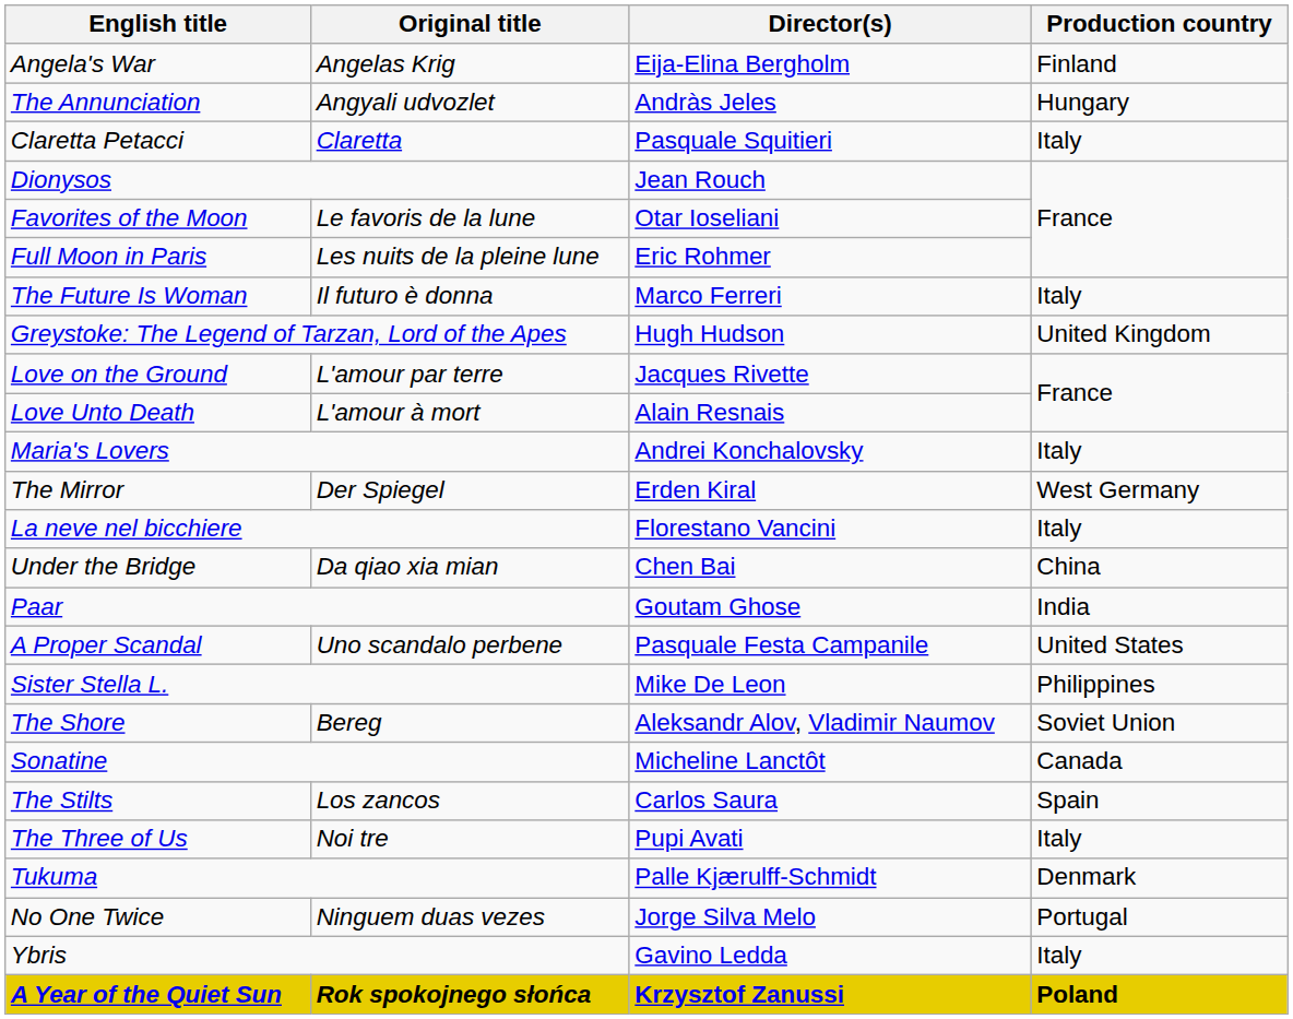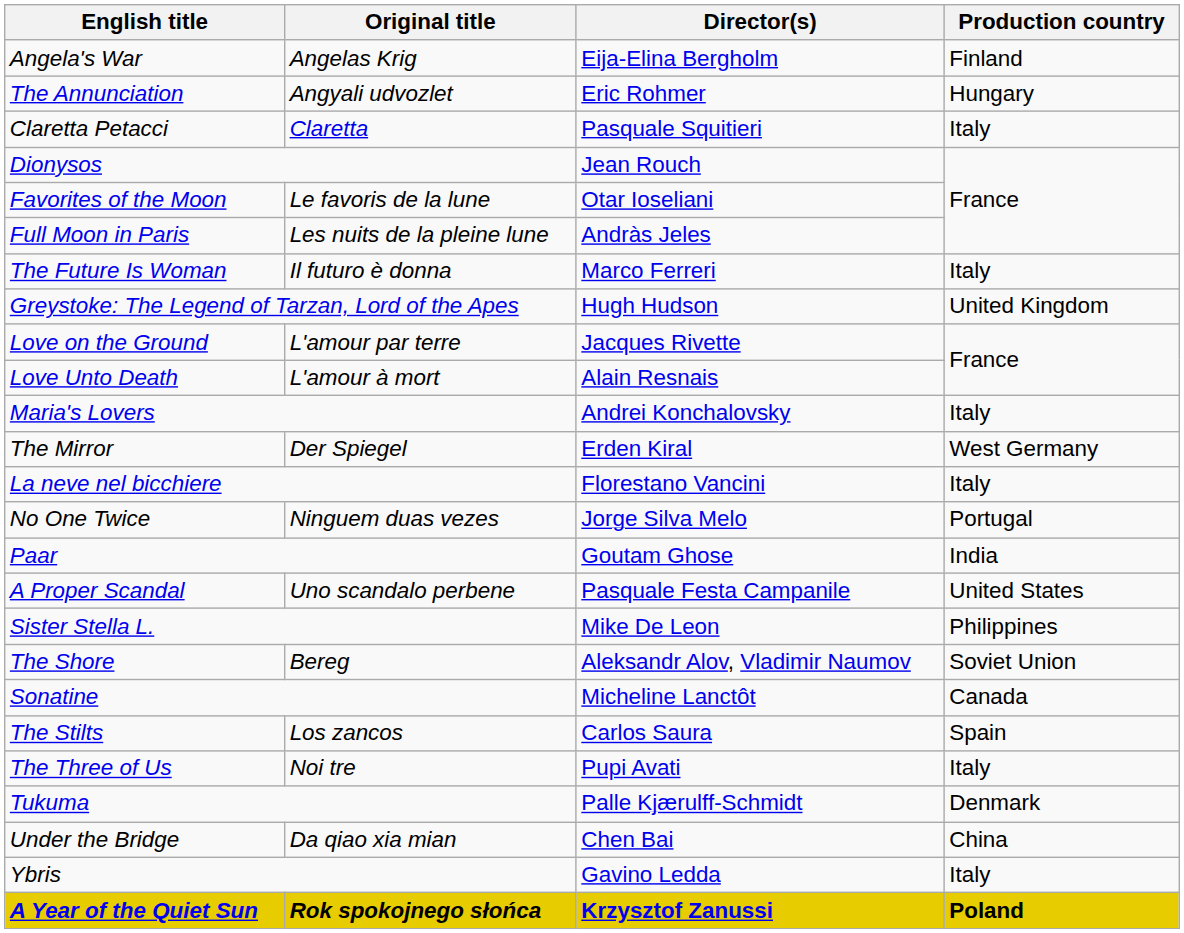The Annunciation | Director(s): Andràs Jeles -> Eric Rohmer
Full Moon in Paris | Director(s): Eric Rohmer -> Andràs Jeles
rows swapped: No One Twice <-> Under the Bridge
